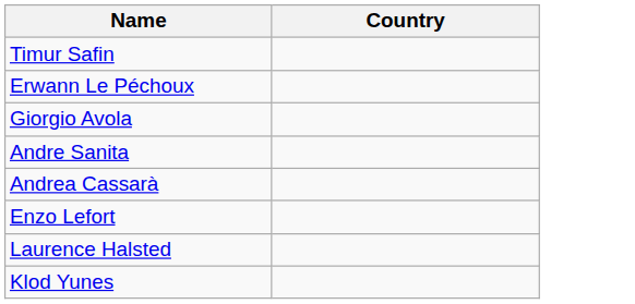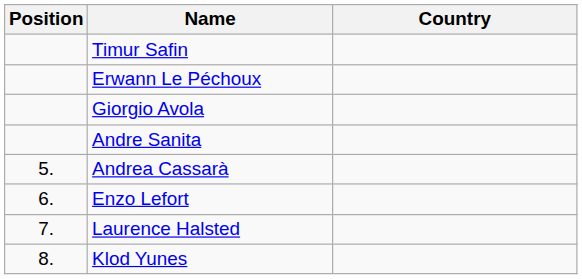+ column: Position | 5. | 6. | 7. | 8.
